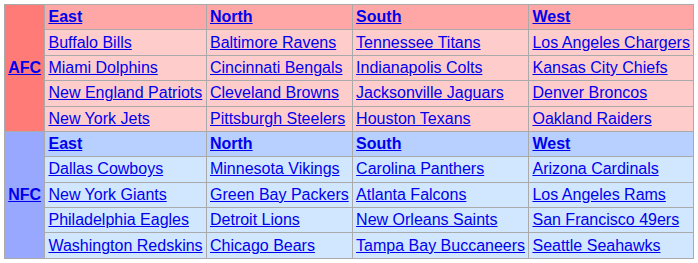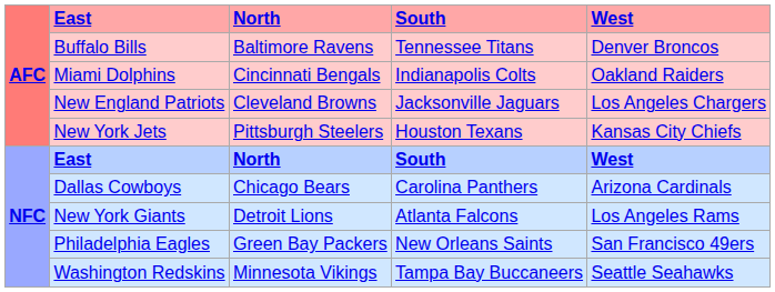Buffalo Bills | West: Los Angeles Chargers -> Denver Broncos
Miami Dolphins | West: Kansas City Chiefs -> Oakland Raiders
New England Patriots | West: Denver Broncos -> Los Angeles Chargers
New York Jets | West: Oakland Raiders -> Kansas City Chiefs
Dallas Cowboys | North: Minnesota Vikings -> Chicago Bears
New York Giants | North: Green Bay Packers -> Detroit Lions
Philadelphia Eagles | North: Detroit Lions -> Green Bay Packers
Washington Redskins | North: Chicago Bears -> Minnesota Vikings
